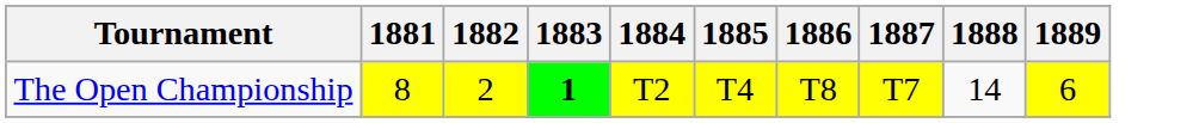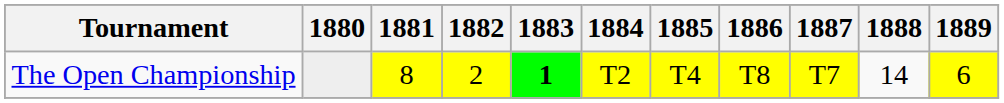+ column: 1880
